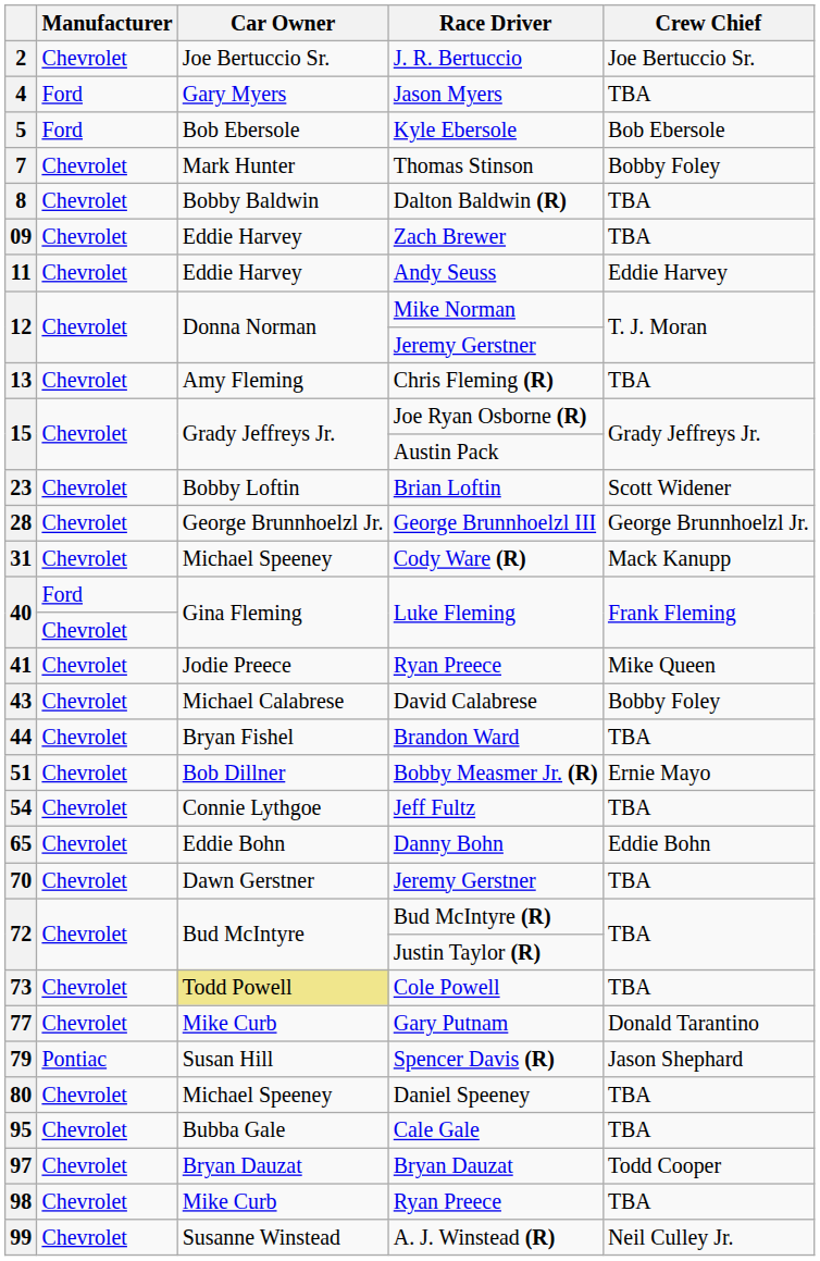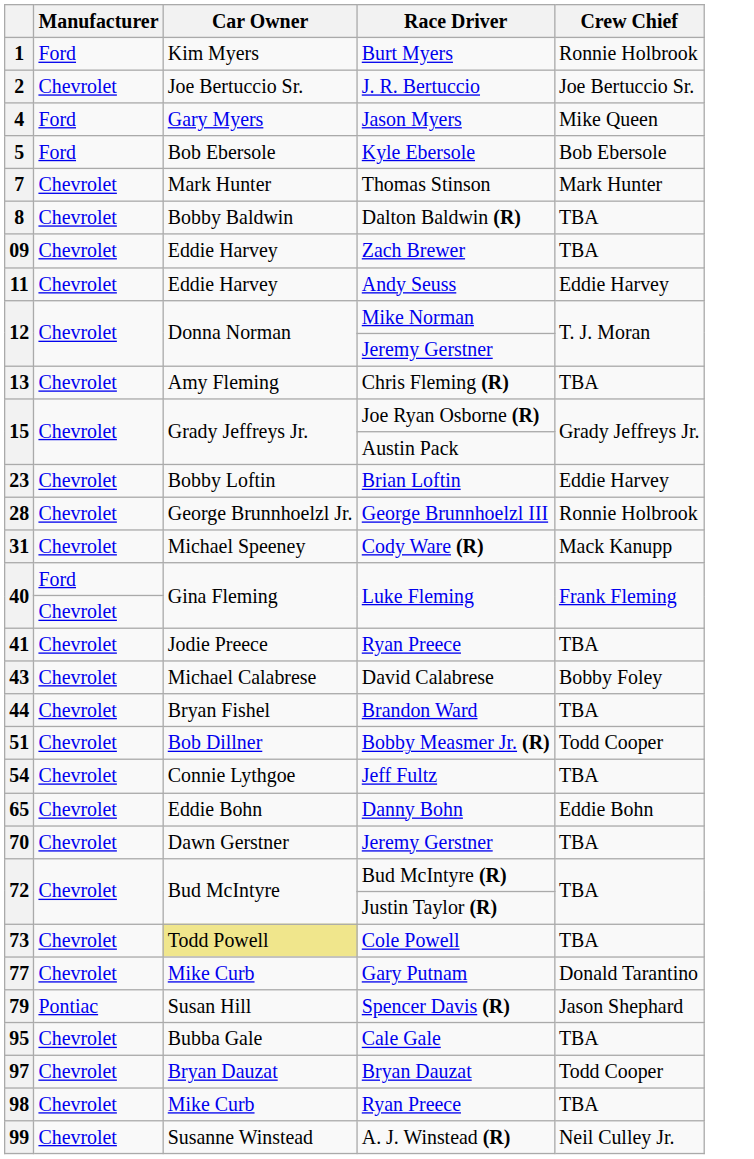+ row: 1 | Ford | Kim Myers | Burt Myers | Ronnie Holbrook
Jason Myers | Crew Chief: TBA -> Mike Queen
Thomas Stinson | Crew Chief: Bobby Foley -> Mark Hunter
Brian Loftin | Crew Chief: Scott Widener -> Eddie Harvey
George Brunnhoelzl III | Crew Chief: George Brunnhoelzl Jr. -> Ronnie Holbrook
41 / Ryan Preece | Crew Chief: Mike Queen -> TBA
Bobby Measmer Jr. (R) | Crew Chief: Ernie Mayo -> Todd Cooper
- row: 80 | Chevrolet | Michael Speeney | Daniel Speeney | TBA
